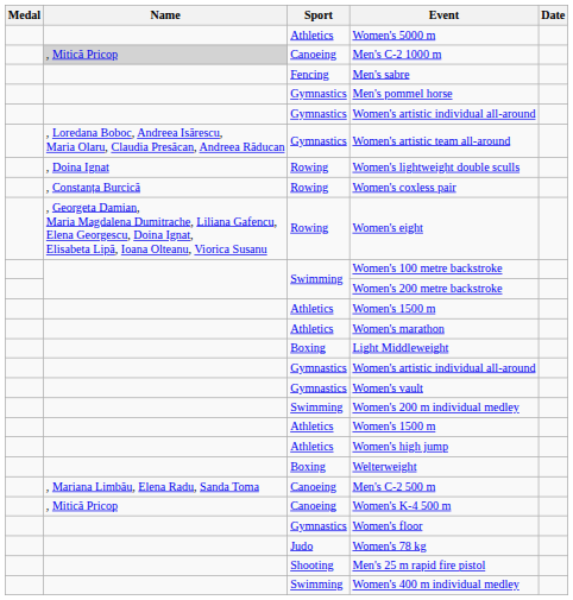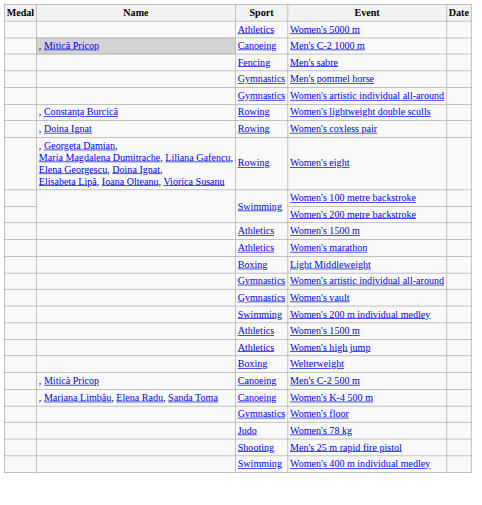- row: , Loredana Boboc, Andreea Isărescu, Maria Olaru, Claudia Presăcan, Andreea Răducan | Gymnastics | Women's artistic team all-around
Women's lightweight double sculls | Name: , Doina Ignat -> , Constanța Burcică
Women's coxless pair | Name: , Constanța Burcică -> , Doina Ignat
Men's C-2 500 m | Name: , Mariana Limbău, Elena Radu, Sanda Toma -> , Mitică Pricop
Women's K-4 500 m | Name: , Mitică Pricop -> , Mariana Limbău, Elena Radu, Sanda Toma
